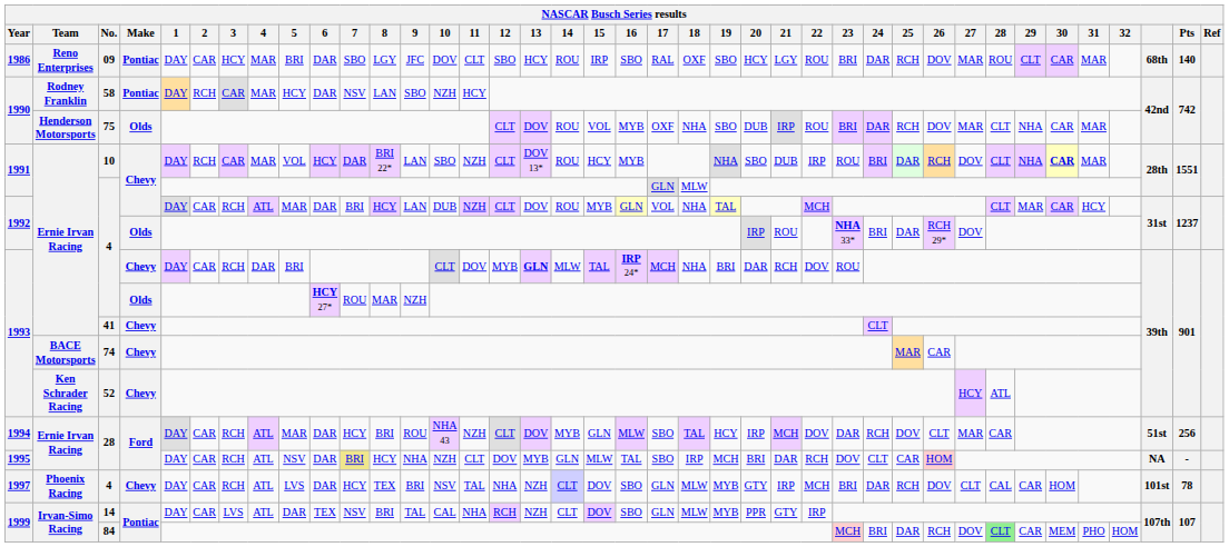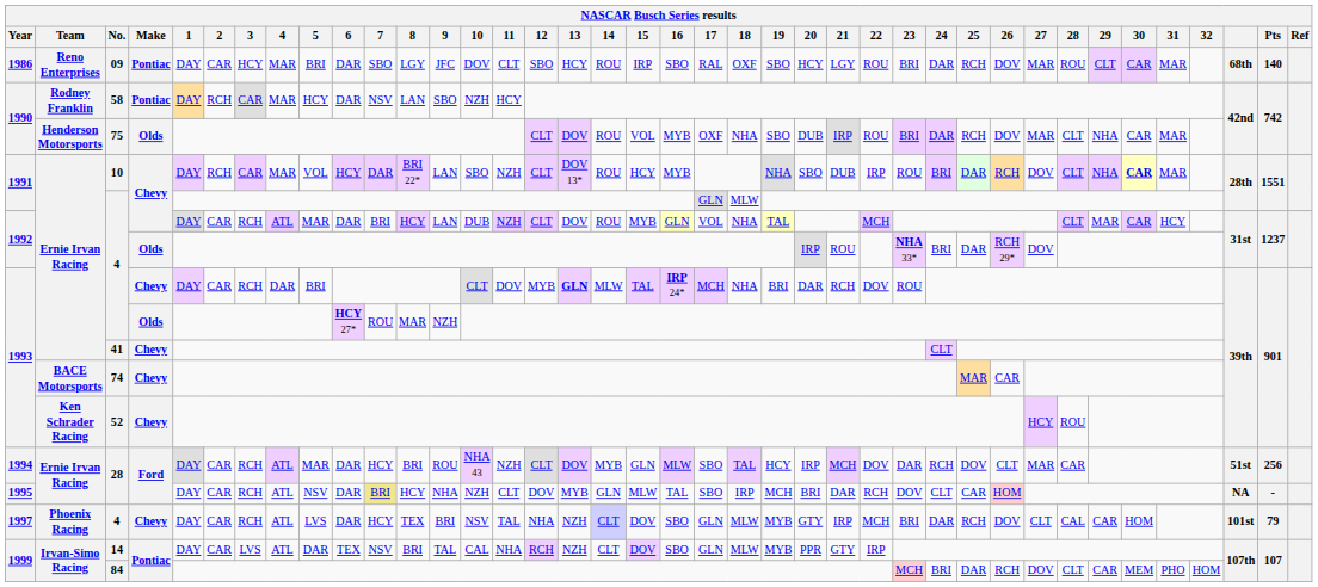52 | 28: ATL -> ROU
1997 / 4 | Pts: 78 -> 79
84 | 28: lightgreen background -> no background
